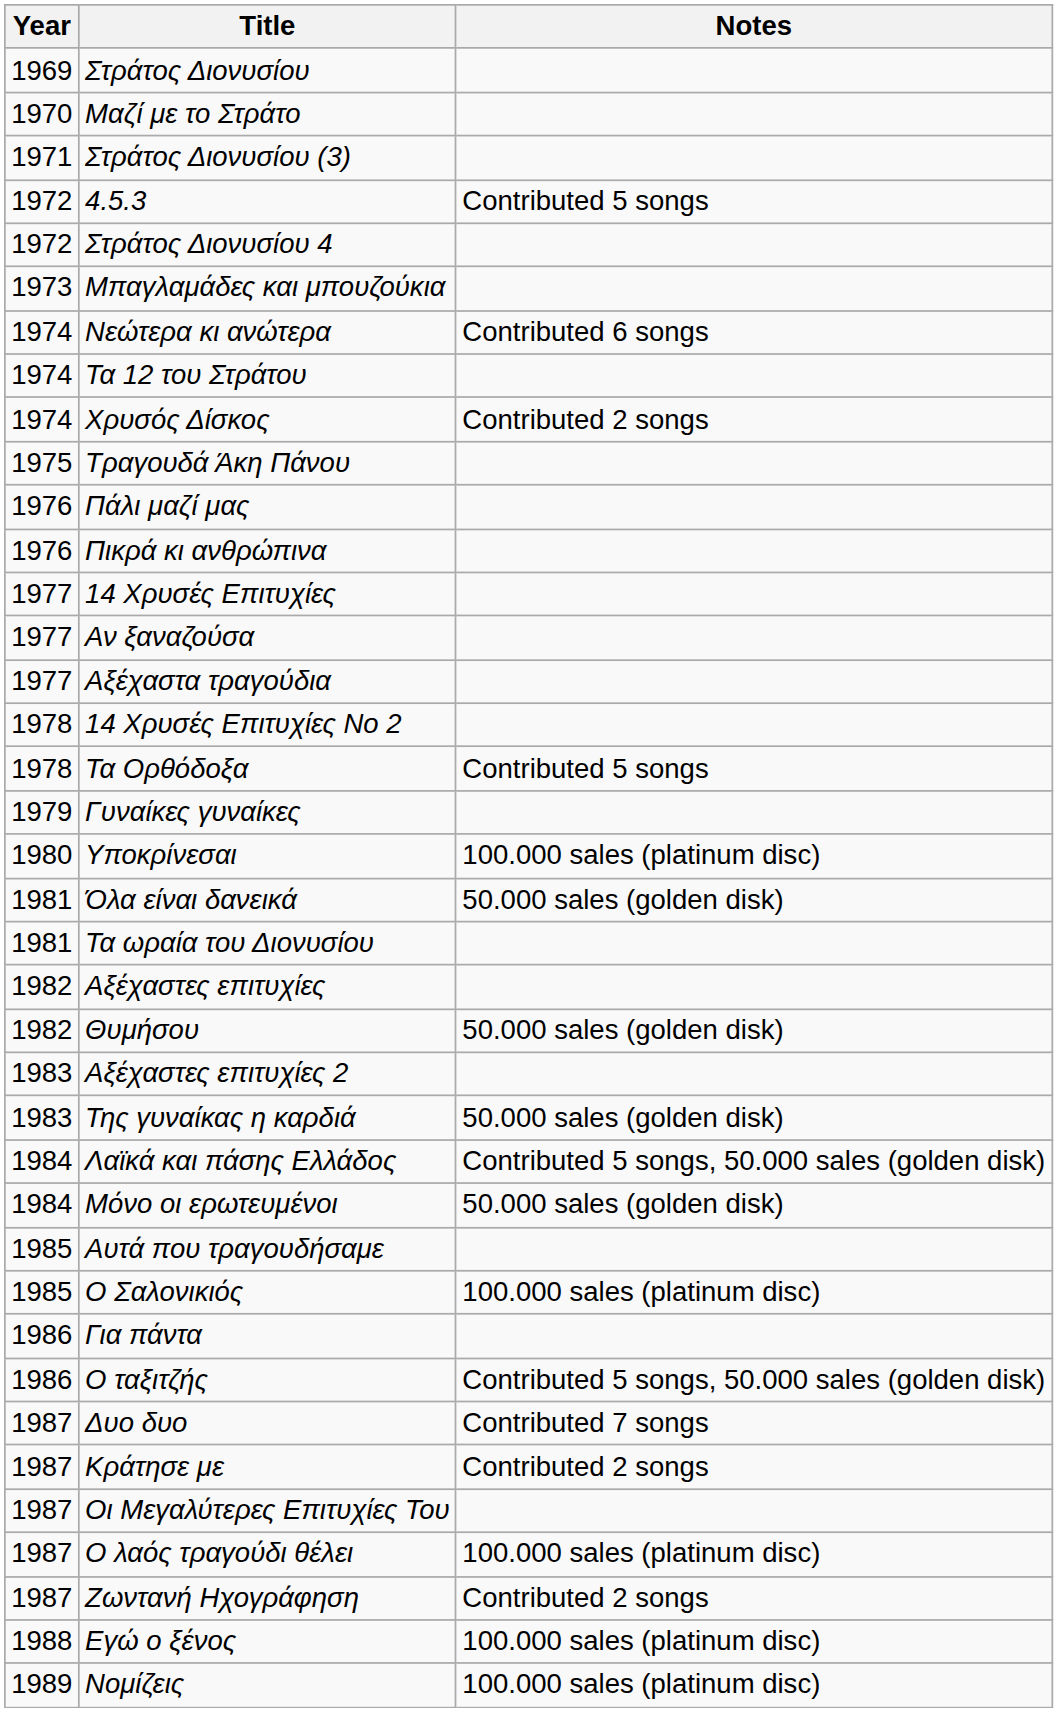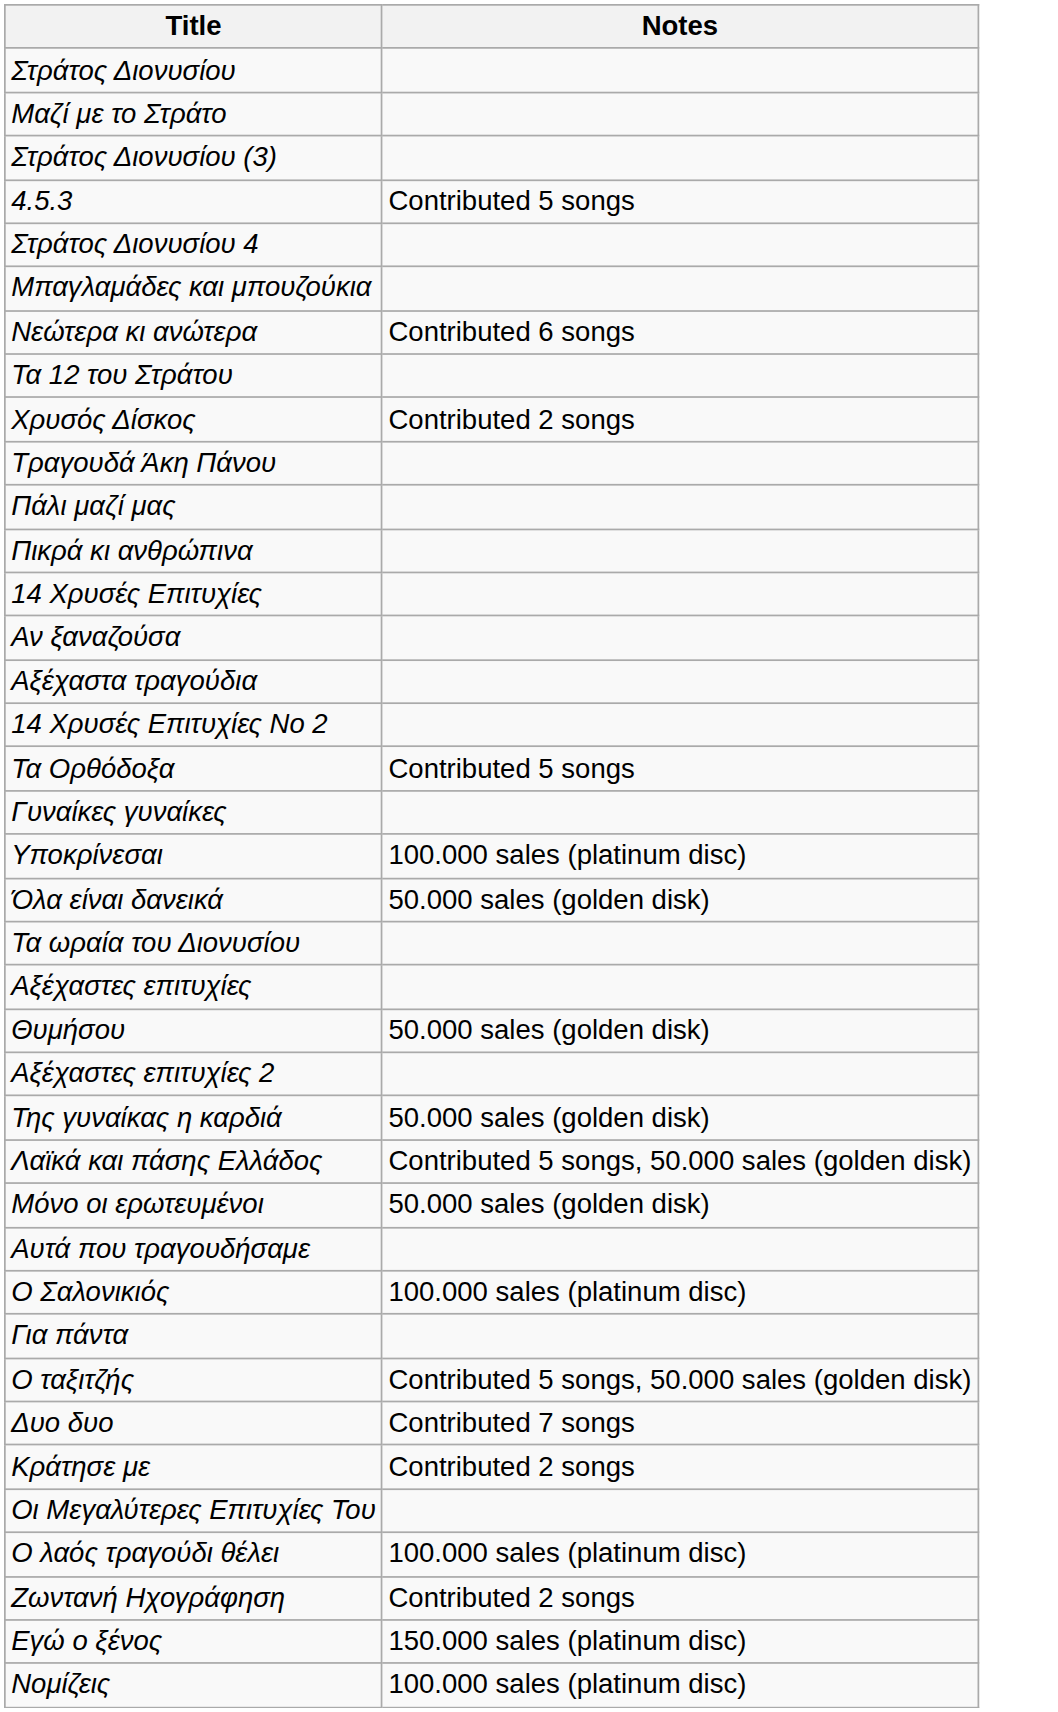- column: Year | 1969 | 1970 | 1971 | 1972 | 1972 | 1973 | 1974 | 1974 | 1974 | 1975 | 1976 | 1976 | 1977 | 1977 | 1977 | 1978 | 1978 | 1979 | 1980 | 1981 | 1981 | 1982 | 1982 | 1983 | 1983 | 1984 | 1984 | 1985 | 1985 | 1986 | 1986 | 1987 | 1987 | 1987 | 1987 | 1987 | 1988 | 1989
Εγώ ο ξένος | Notes: 100.000 sales (platinum disc) -> 150.000 sales (platinum disc)
